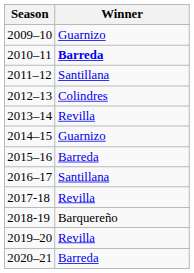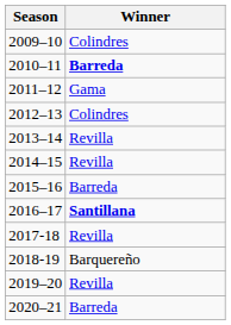2009–10 | Winner: Guarnizo -> Colindres
2011–12 | Winner: Santillana -> Gama
2014–15 | Winner: Guarnizo -> Revilla
2016–17 | Winner: normal -> bold
